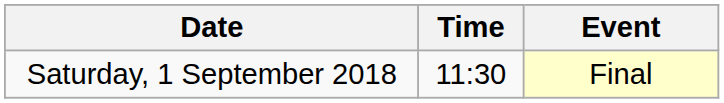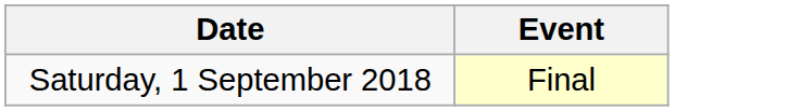- column: Time | 11:30
